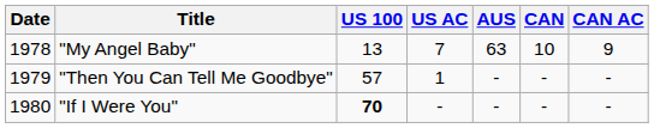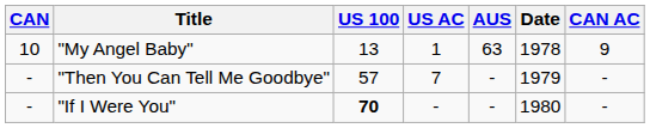columns swapped: Date <-> CAN
"My Angel Baby" | US AC: 7 -> 1
"Then You Can Tell Me Goodbye" | US AC: 1 -> 7
